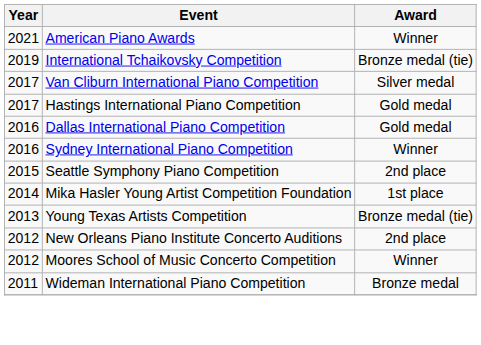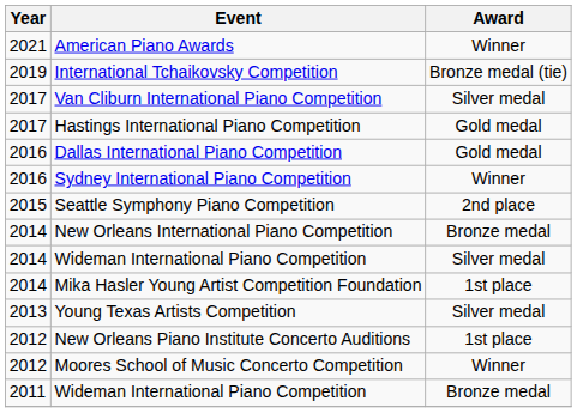+ row: 2014 | New Orleans International Piano Competition | Bronze medal
+ row: 2014 | Wideman International Piano Competition | Silver medal
Young Texas Artists Competition | Award: Bronze medal (tie) -> Silver medal
New Orleans Piano Institute Concerto Auditions | Award: 2nd place -> 1st place
